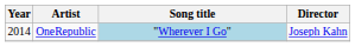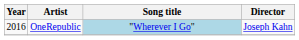OneRepublic | Year: 2014 -> 2016
